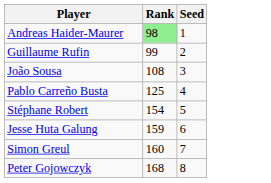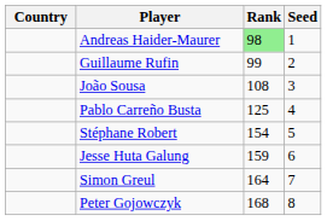+ column: Country
Simon Greul | Rank: 160 -> 164
